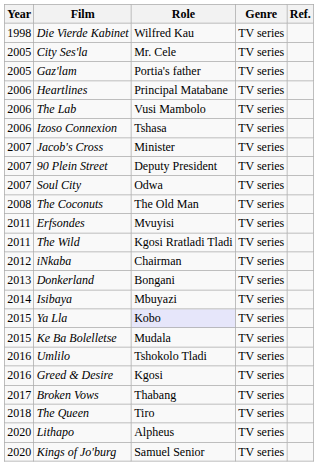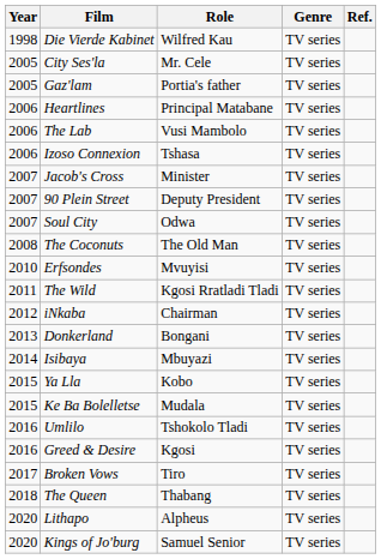Erfsondes | Year: 2011 -> 2010
Ya Lla | Role: lavender background -> no background
Broken Vows | Role: Thabang -> Tiro
The Queen | Role: Tiro -> Thabang
